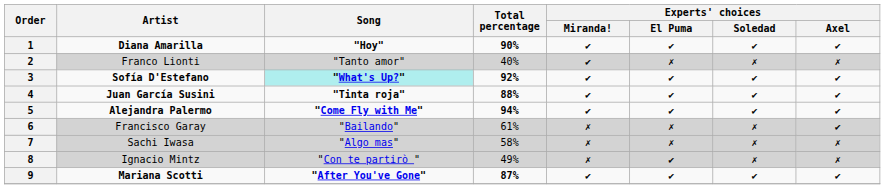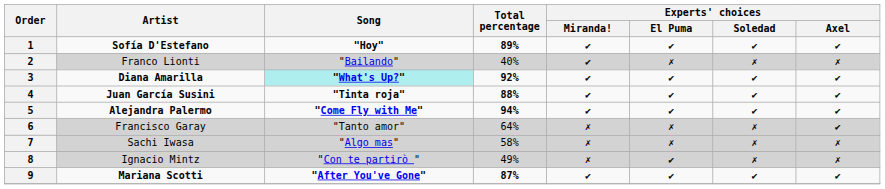1 | Artist: Diana Amarilla -> Sofía D'Estefano
1 | Total percentage: 90% -> 89%
2 | Song: "Tanto amor" -> "Bailando"
3 | Artist: Sofía D'Estefano -> Diana Amarilla
6 | Song: "Bailando" -> "Tanto amor"
6 | Total percentage: 61% -> 64%
